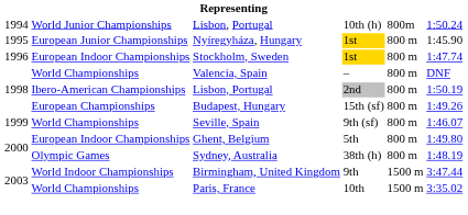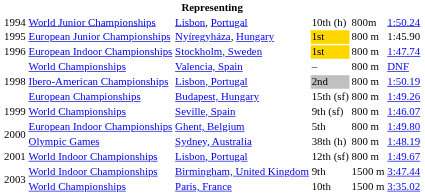+ row: 2001 | World Indoor Championships | Lisbon, Portugal | 12th (sf) | 800 m | 1:49.67
